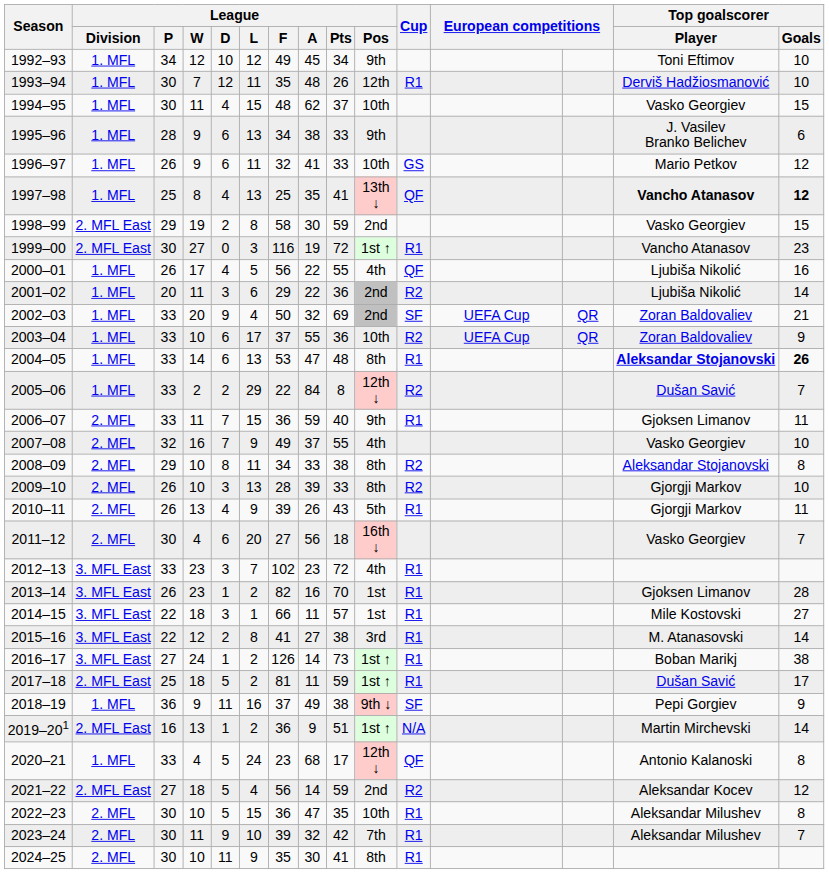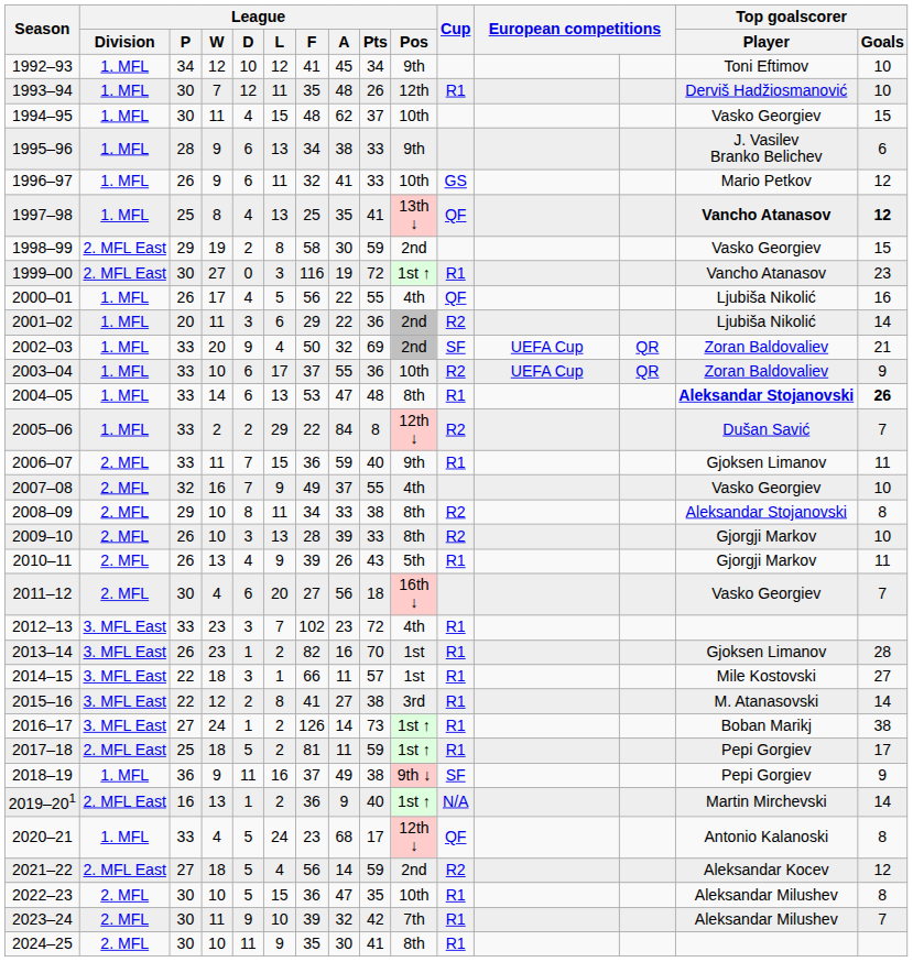1992–93 | League / F: 49 -> 41
2017–18 | Top goalscorer / Player: Dušan Savić -> Pepi Gorgiev
2019–201 | League / Pts: 51 -> 40
